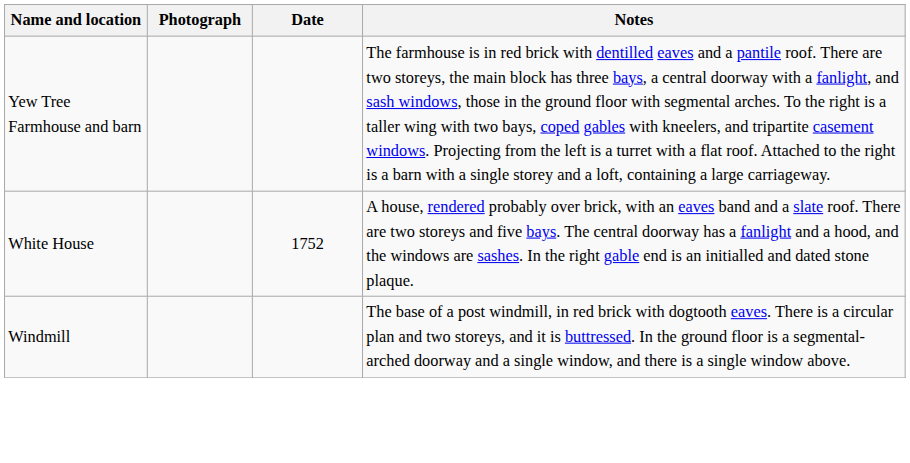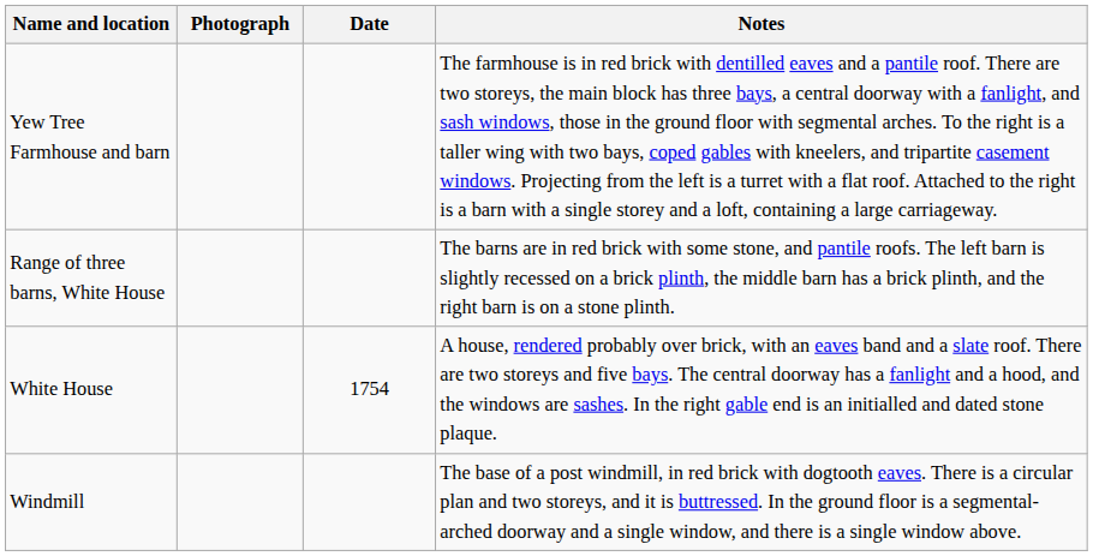+ row: Range of three barns, White House | The barns are in red brick with some stone, and pantile roofs. The left barn is slightly recessed on a brick plinth, the middle barn has a brick plinth, and the right barn is on a stone plinth.
White House | Date: 1752 -> 1754
